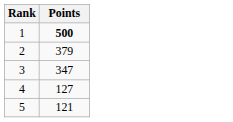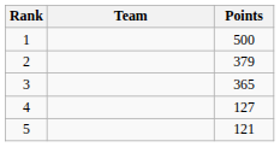+ column: Team
1 | Points: bold -> normal
3 | Points: 347 -> 365
